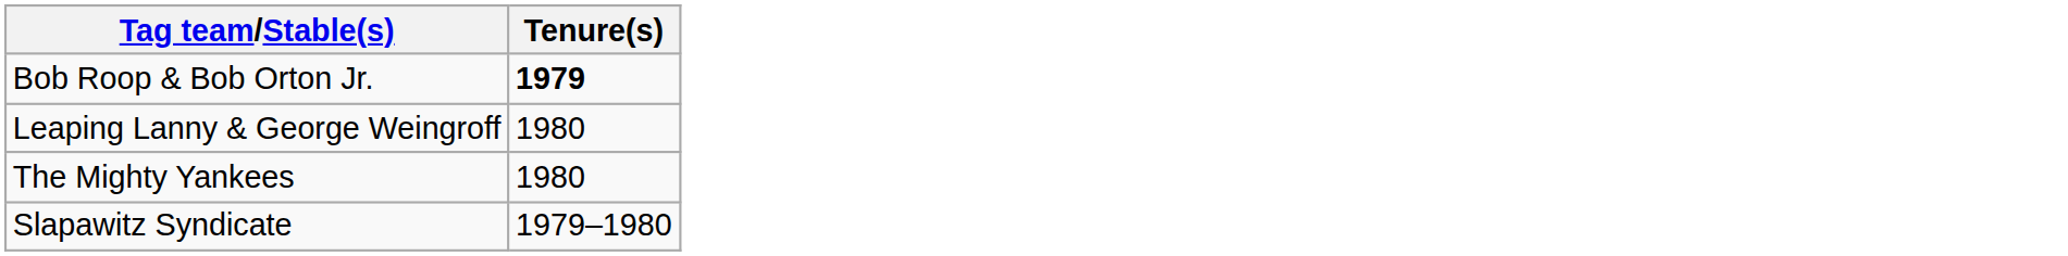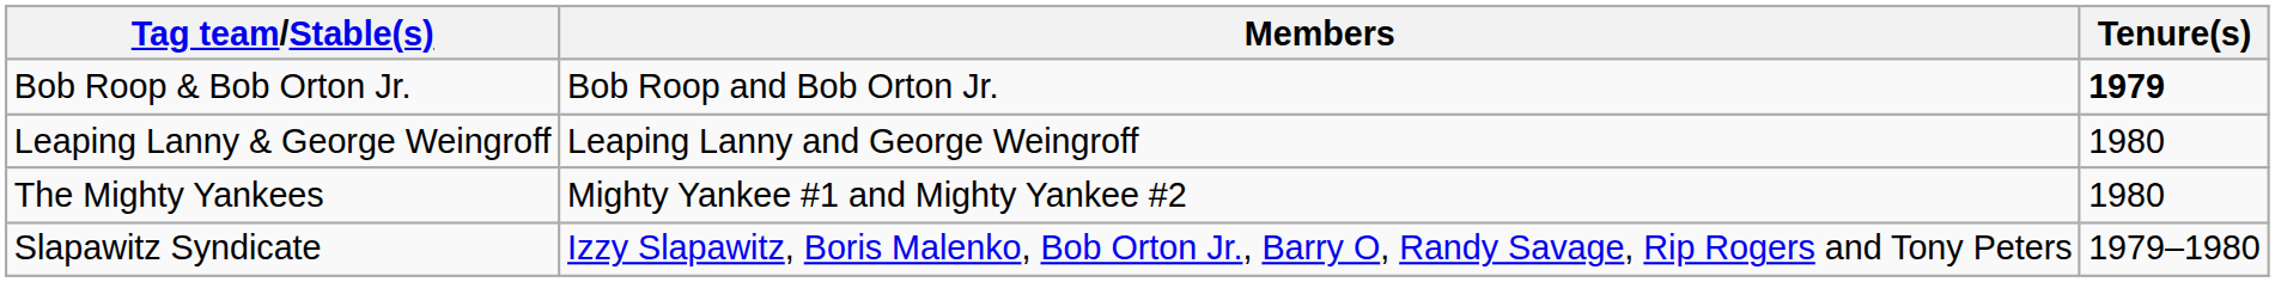+ column: Members | Bob Roop and Bob Orton Jr. | Leaping Lanny and George Weingroff | Mighty Yankee #1 and Mighty Yankee #2 | Izzy Slapawitz, Boris Malenko, Bob Orton Jr., Barry O, Randy Savage, Rip Rogers and Tony Peters
